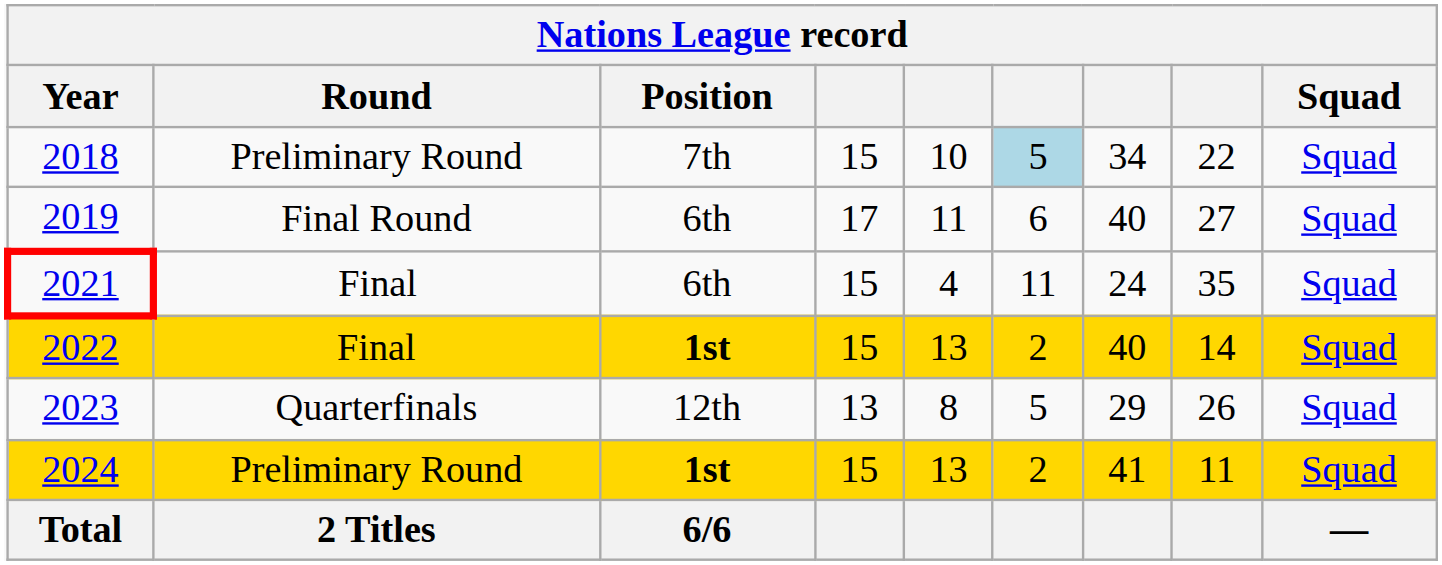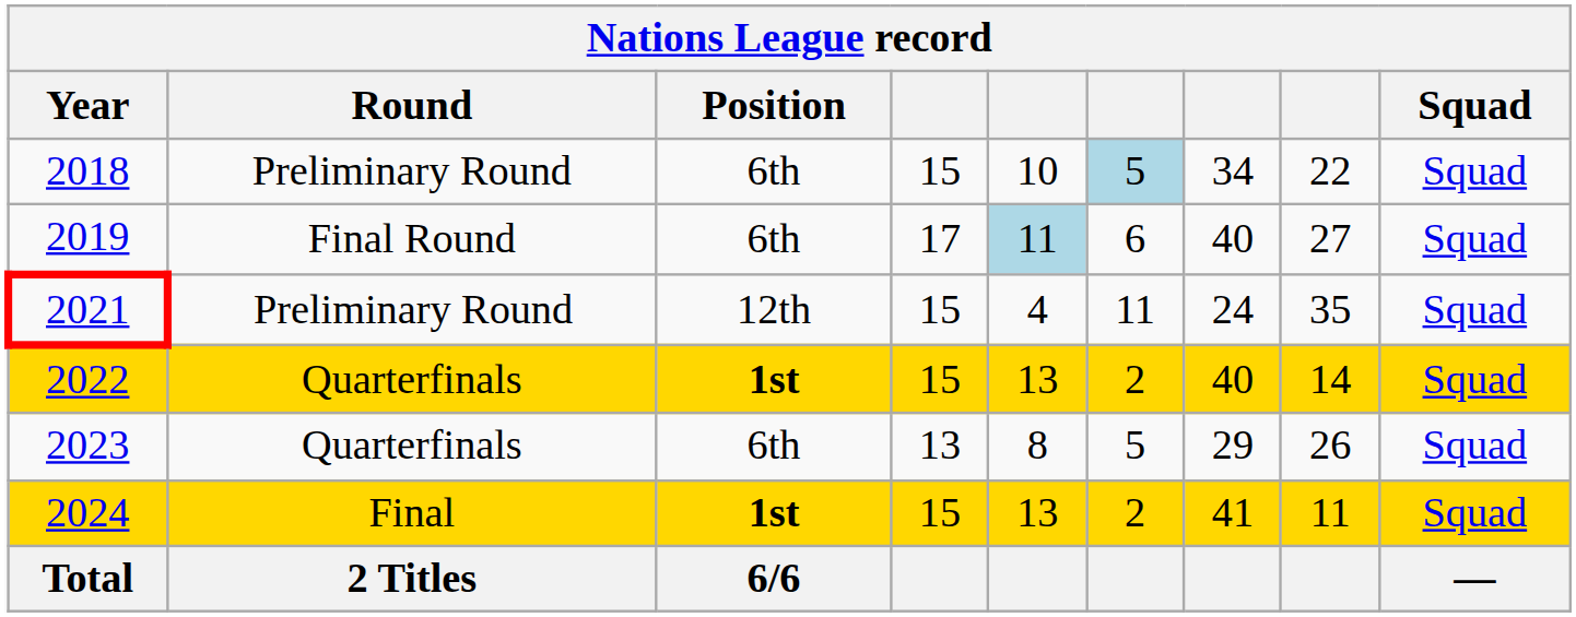2018 | Position: 7th -> 6th
2019 | column 5: no background -> lightblue background
2021 | Round: Final -> Preliminary Round
2021 | Position: 6th -> 12th
2022 | Round: Final -> Quarterfinals
2023 | Position: 12th -> 6th
2024 | Round: Preliminary Round -> Final
